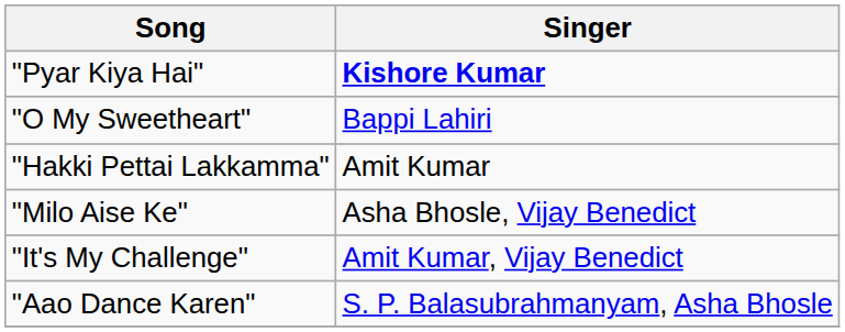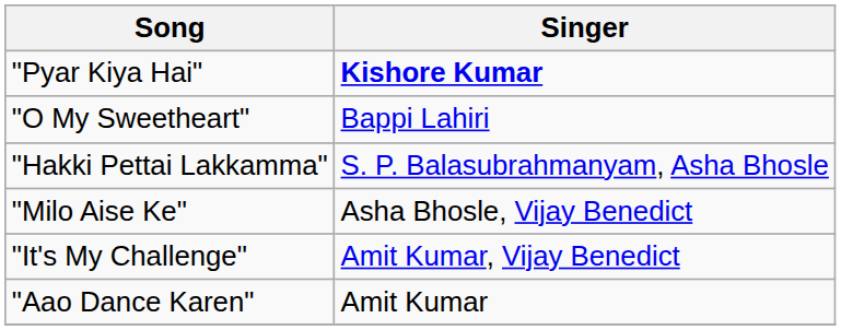"Hakki Pettai Lakkamma" | Singer: Amit Kumar -> S. P. Balasubrahmanyam, Asha Bhosle
"Aao Dance Karen" | Singer: S. P. Balasubrahmanyam, Asha Bhosle -> Amit Kumar
